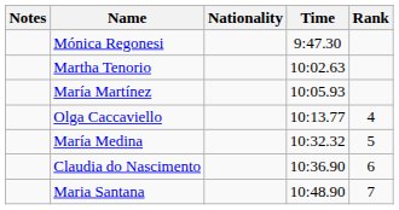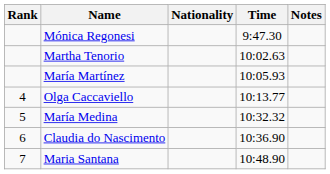columns swapped: Rank <-> Notes
